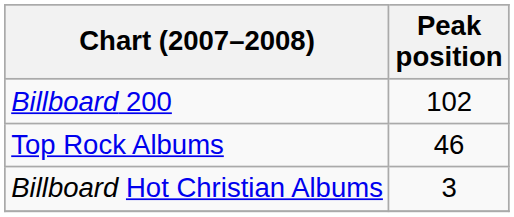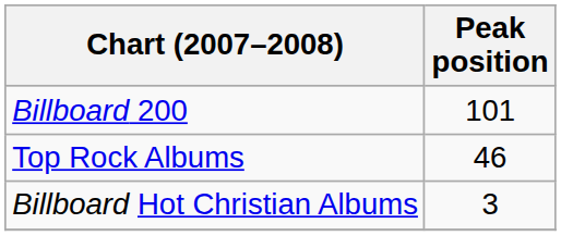Billboard 200 | Peak position: 102 -> 101
